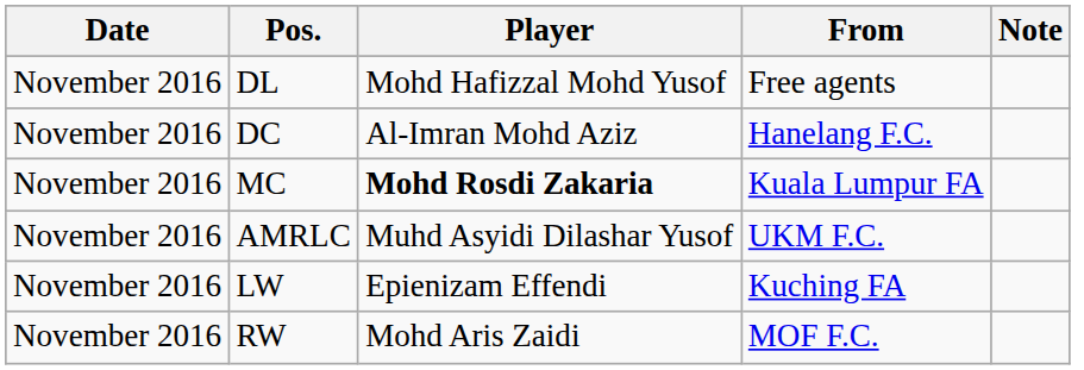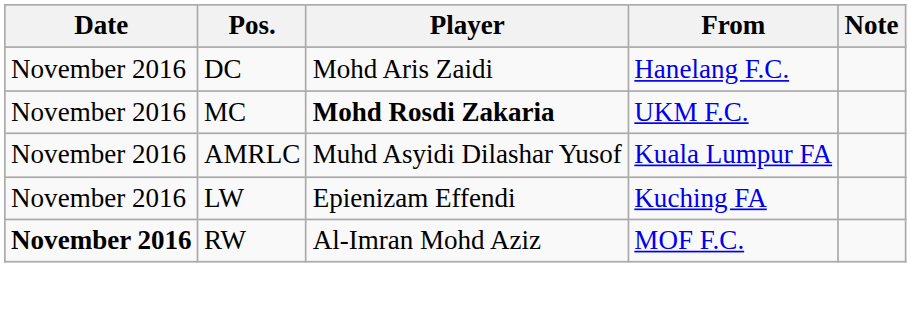- row: November 2016 | DL | Mohd Hafizzal Mohd Yusof | Free agents
DC | Player: Al-Imran Mohd Aziz -> Mohd Aris Zaidi
MC | From: Kuala Lumpur FA -> UKM F.C.
AMRLC | From: UKM F.C. -> Kuala Lumpur FA
RW | Date: normal -> bold
RW | Player: Mohd Aris Zaidi -> Al-Imran Mohd Aziz
